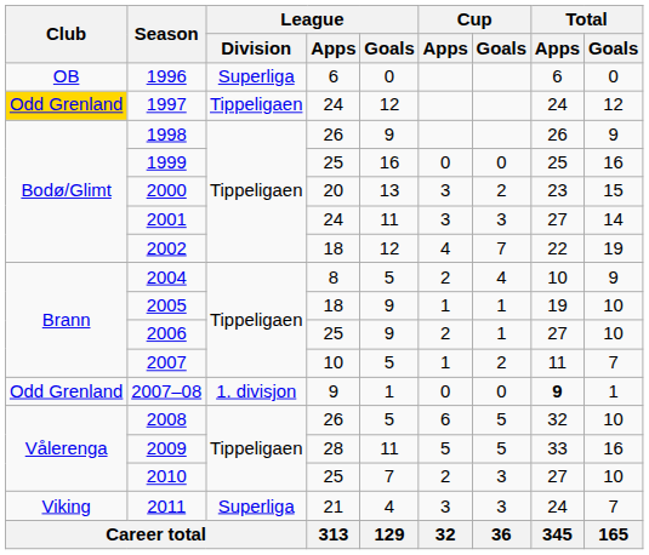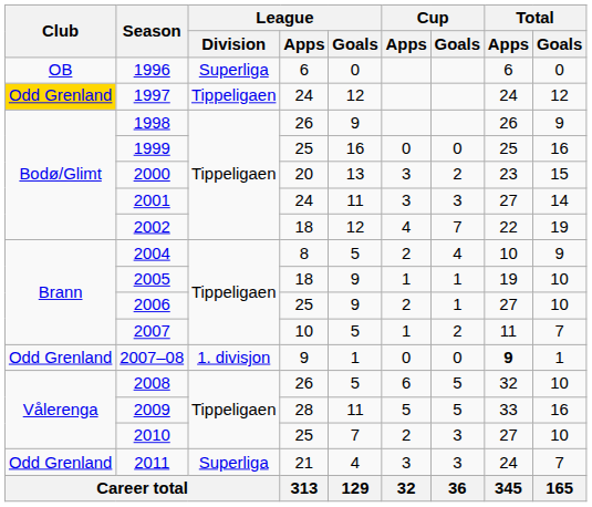2011 | Club: Viking -> Odd Grenland
